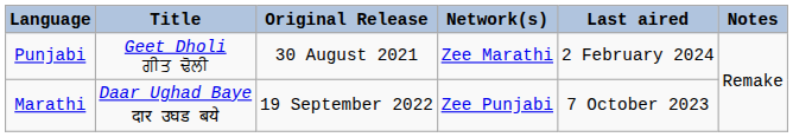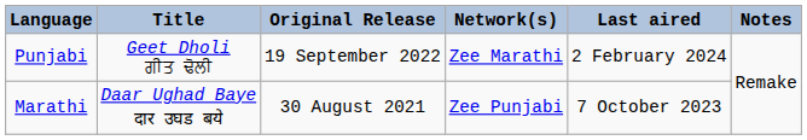Punjabi | Original Release: 30 August 2021 -> 19 September 2022
Marathi | Original Release: 19 September 2022 -> 30 August 2021
